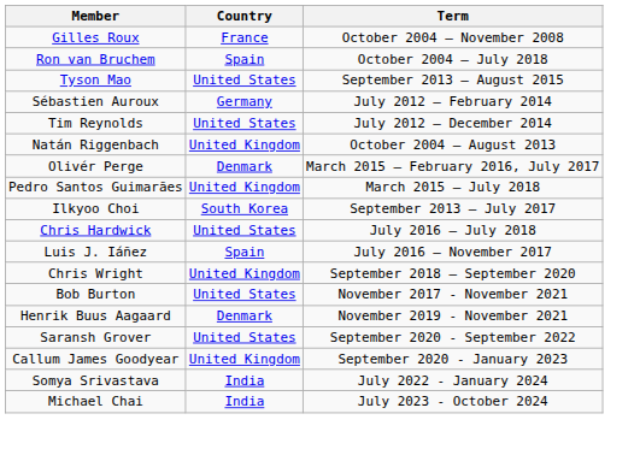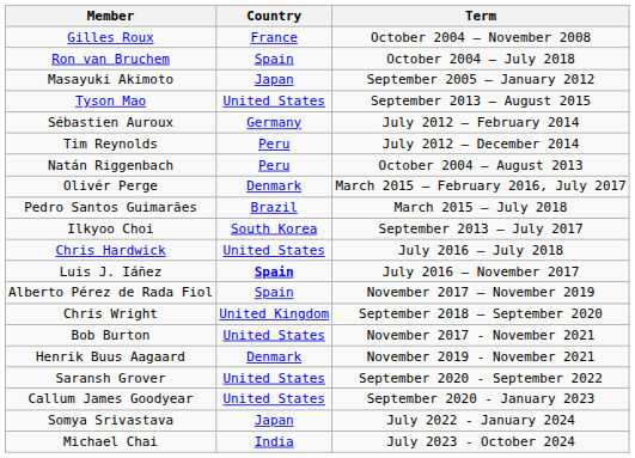+ row: Masayuki Akimoto | Japan | September 2005 – January 2012
Tim Reynolds | Country: United States -> Peru
Natán Riggenbach | Country: United Kingdom -> Peru
Pedro Santos Guimarães | Country: United Kingdom -> Brazil
Luis J. Iáñez | Country: normal -> bold
+ row: Alberto Pérez de Rada Fiol | Spain | November 2017 – November 2019
Callum James Goodyear | Country: United Kingdom -> United States
Somya Srivastava | Country: India -> Japan
